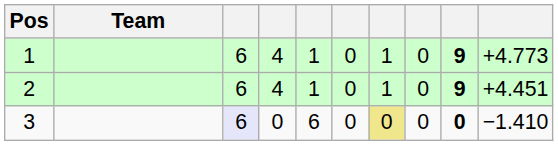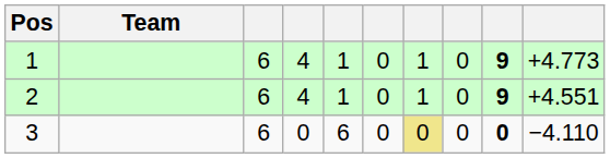2 | column 10: +4.451 -> +4.551
3 | column 3: lavender background -> no background
3 | column 10: −1.410 -> −4.110
